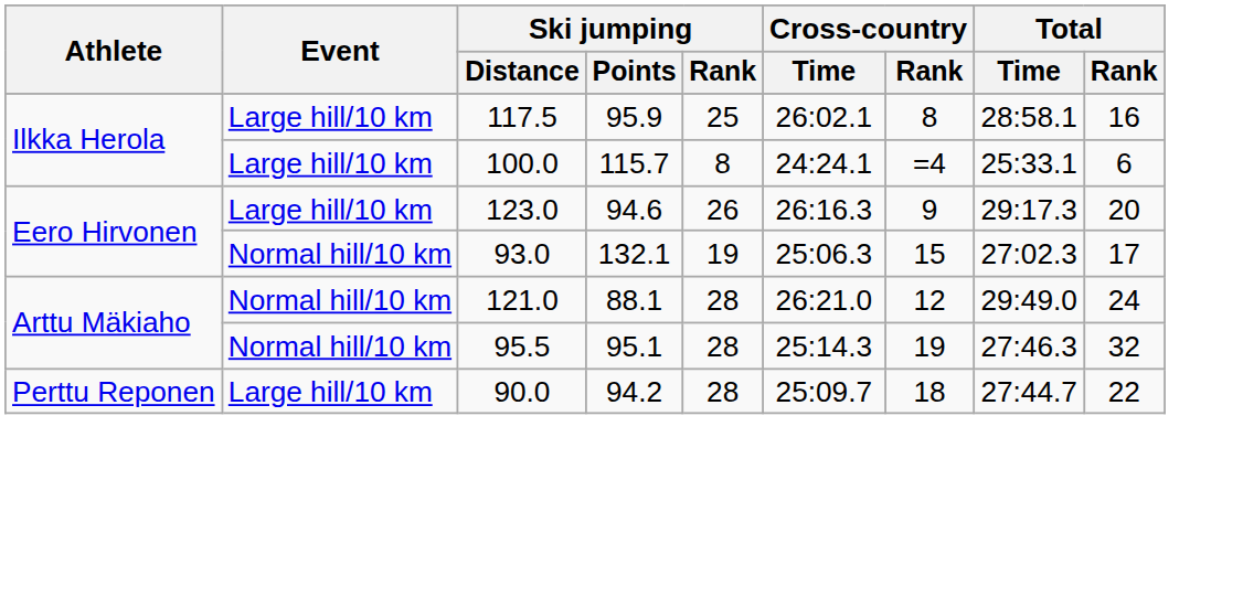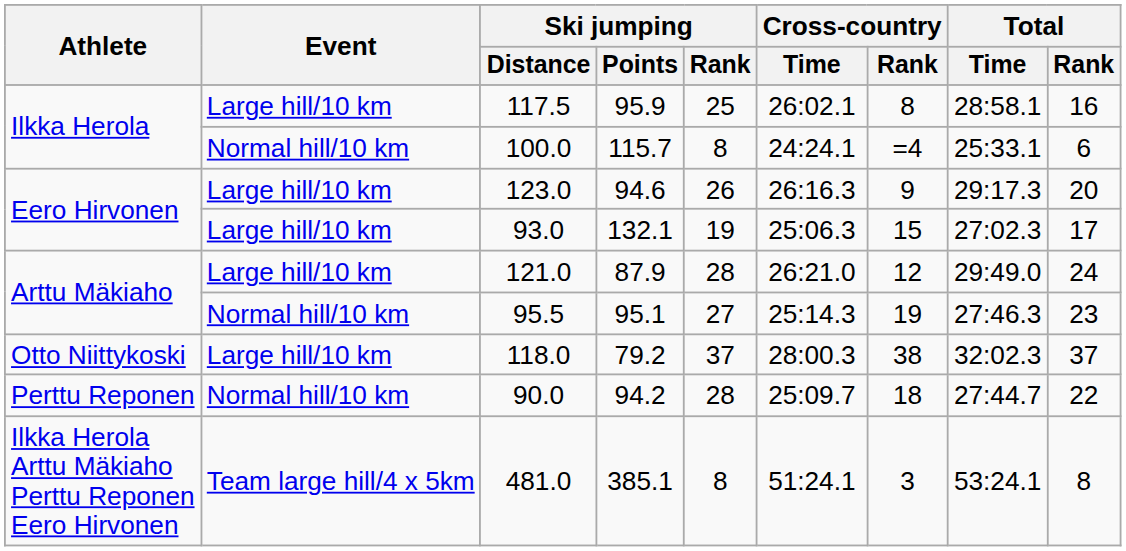100.0 | Event: Large hill/10 km -> Normal hill/10 km
93.0 | Event: Normal hill/10 km -> Large hill/10 km
121.0 | Event: Normal hill/10 km -> Large hill/10 km
121.0 | Ski jumping / Points: 88.1 -> 87.9
95.5 | Ski jumping / Rank: 28 -> 27
95.5 | Total / Rank: 32 -> 23
+ row: Otto Niittykoski | Large hill/10 km | 118.0 | 79.2 | 37 | 28:00.3 | 38 | 32:02.3 | 37
90.0 | Event: Large hill/10 km -> Normal hill/10 km
+ row: Ilkka Herola Arttu Mäkiaho Perttu Reponen Eero Hirvonen | Team large hill/4 x 5km | 481.0 | 385.1 | 8 | 51:24.1 | 3 | 53:24.1 | 8
